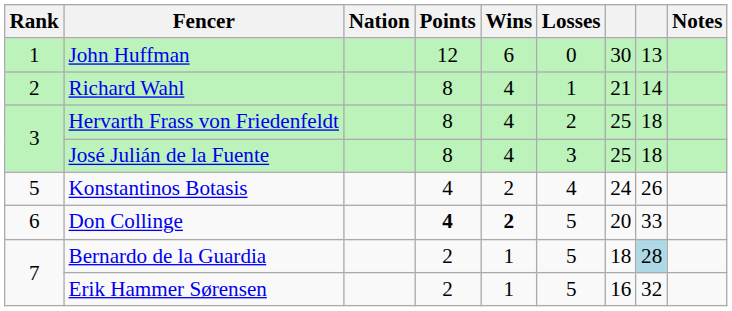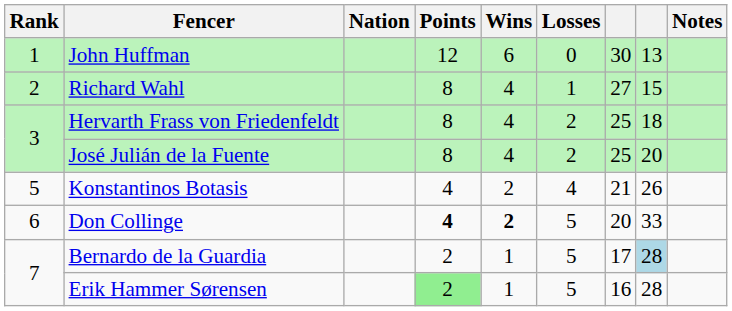Richard Wahl | column 7: 21 -> 27
Richard Wahl | column 8: 14 -> 15
José Julián de la Fuente | Losses: 3 -> 2
José Julián de la Fuente | column 8: 18 -> 20
Konstantinos Botasis | column 7: 24 -> 21
Bernardo de la Guardia | column 7: 18 -> 17
Erik Hammer Sørensen | Points: no background -> lightgreen background
Erik Hammer Sørensen | column 8: 32 -> 28
